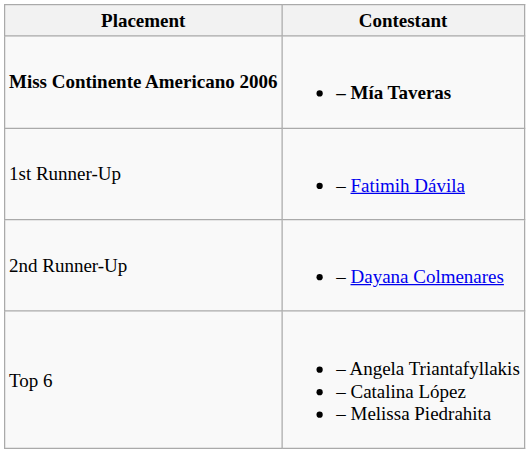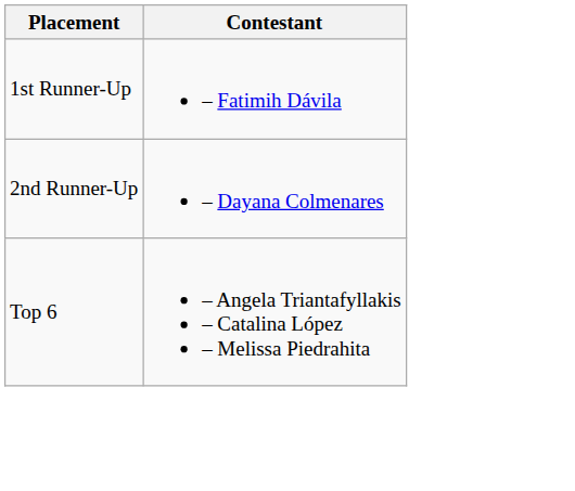- row: Miss Continente Americano 2006 | – Mía Taveras
